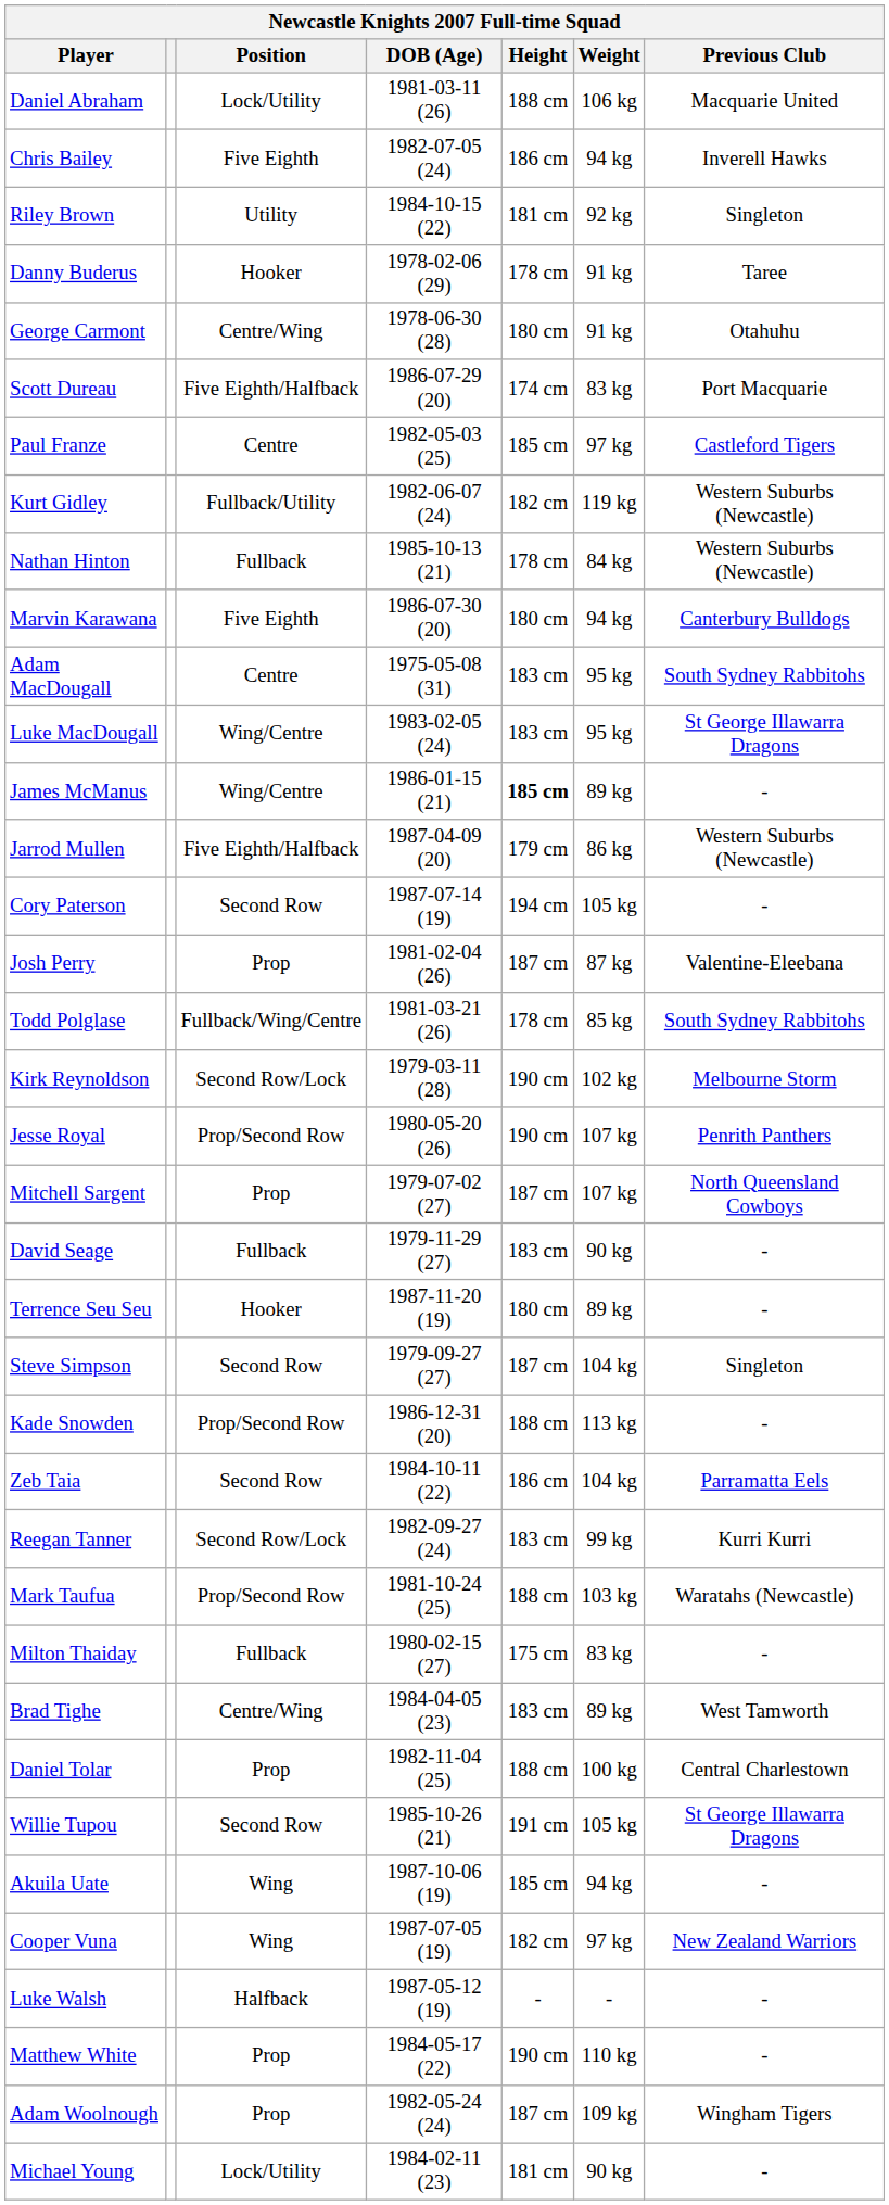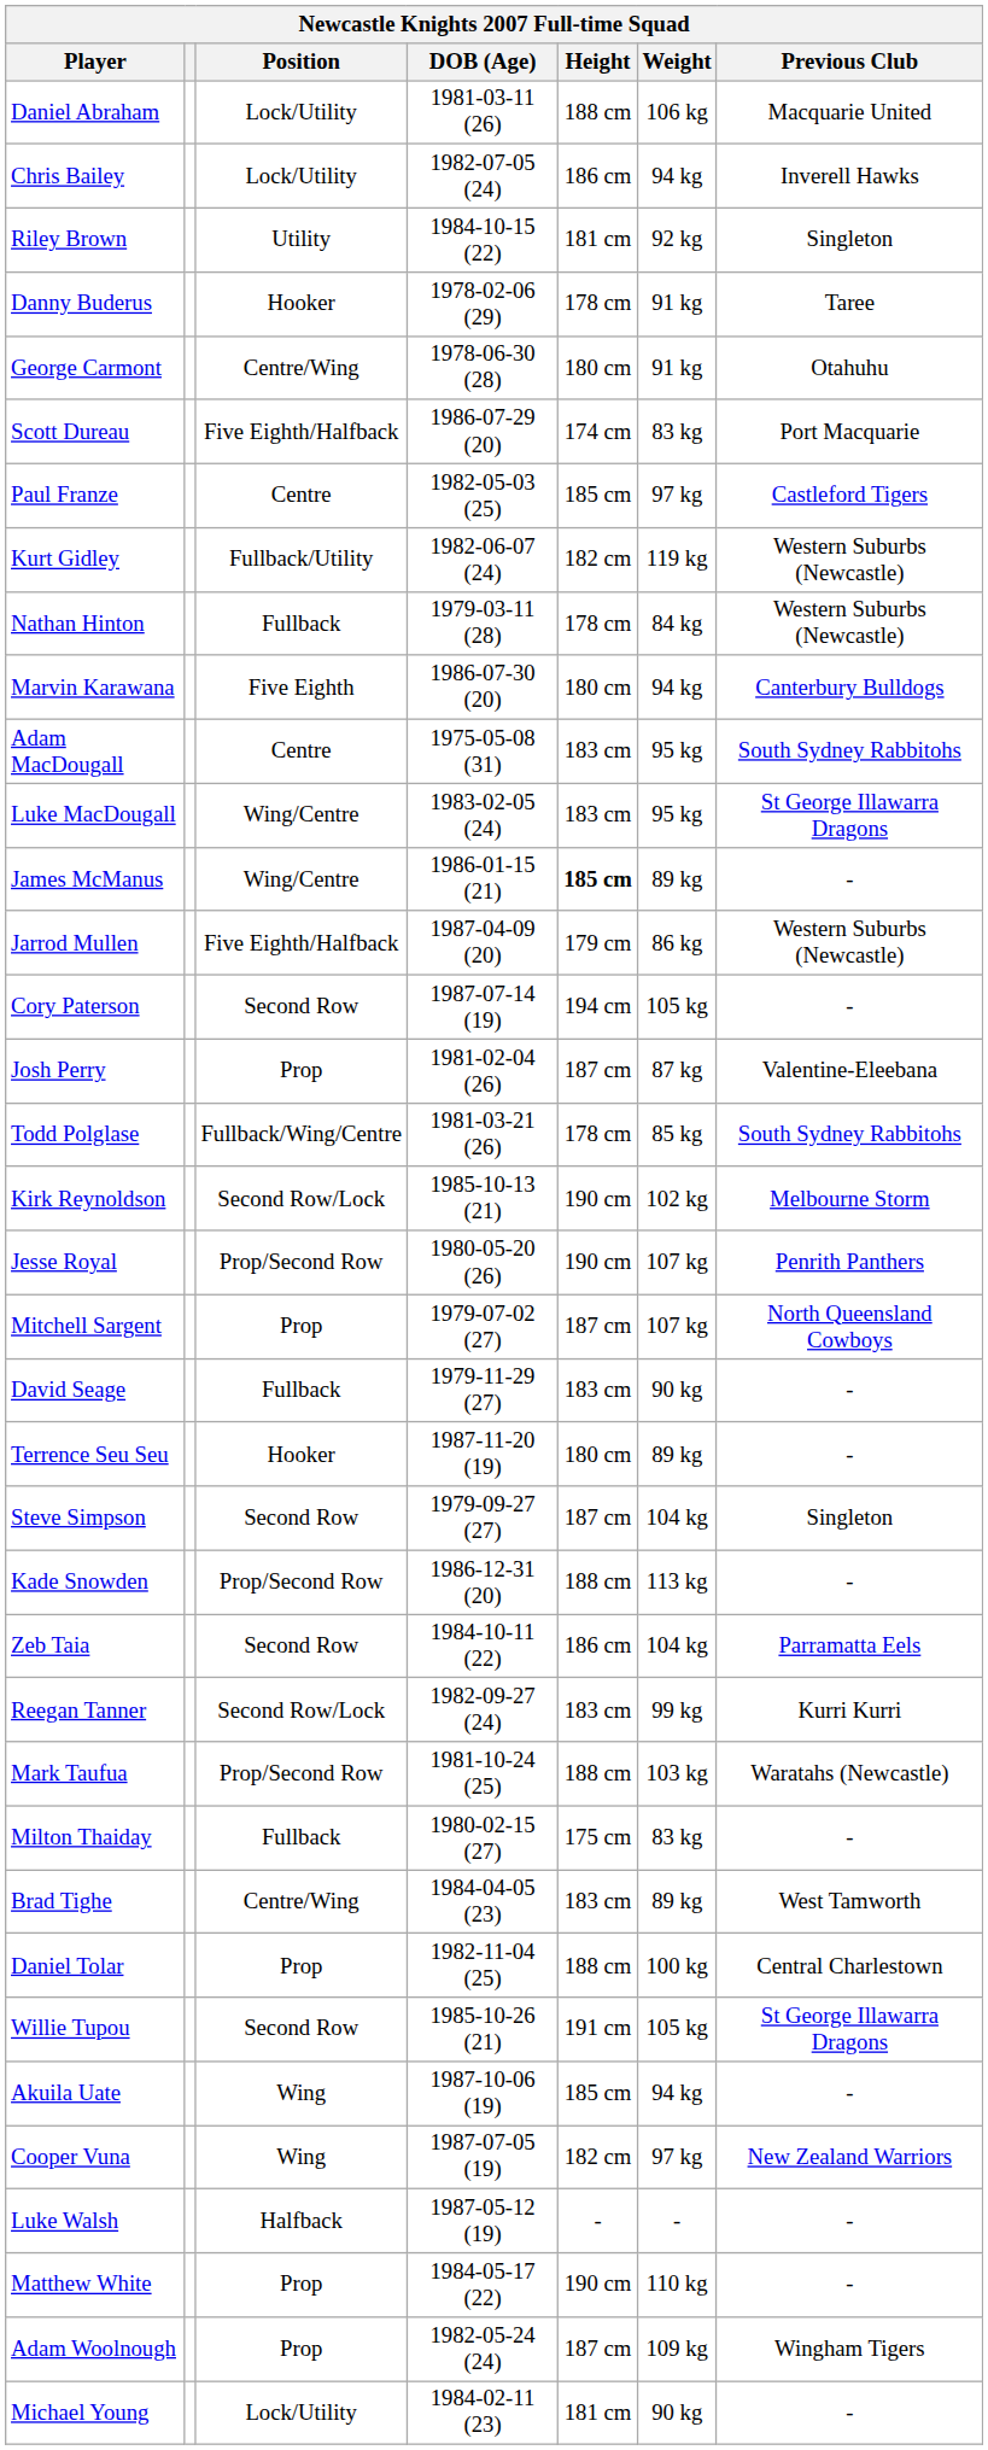Chris Bailey | Position: Five Eighth -> Lock/Utility
Nathan Hinton | DOB (Age): 1985-10-13 (21) -> 1979-03-11 (28)
Kirk Reynoldson | DOB (Age): 1979-03-11 (28) -> 1985-10-13 (21)
